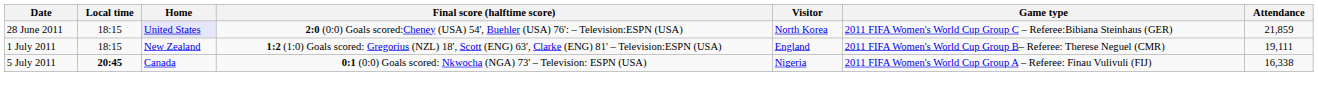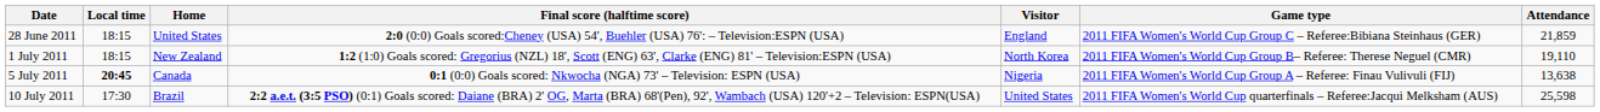28 June 2011 | Home: lavender background -> no background
28 June 2011 | Visitor: North Korea -> England
1 July 2011 | Visitor: England -> North Korea
1 July 2011 | Attendance: 19,111 -> 19,110
5 July 2011 | Attendance: 16,338 -> 13,638
+ row: 10 July 2011 | 17:30 | Brazil | 2:2 a.e.t. (3:5 PSO) (0:1) Goals scored: Daiane (BRA) 2' OG, Marta (BRA) 68'(Pen), 92', Wambach (USA) 120'+2 – Television: ESPN(USA) | United States | 2011 FIFA Women's World Cup quarterfinals – Referee:Jacqui Melksham (AUS) | 25,598
